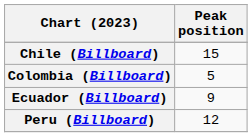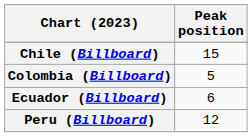Ecuador (Billboard) | Peak position: 9 -> 6
